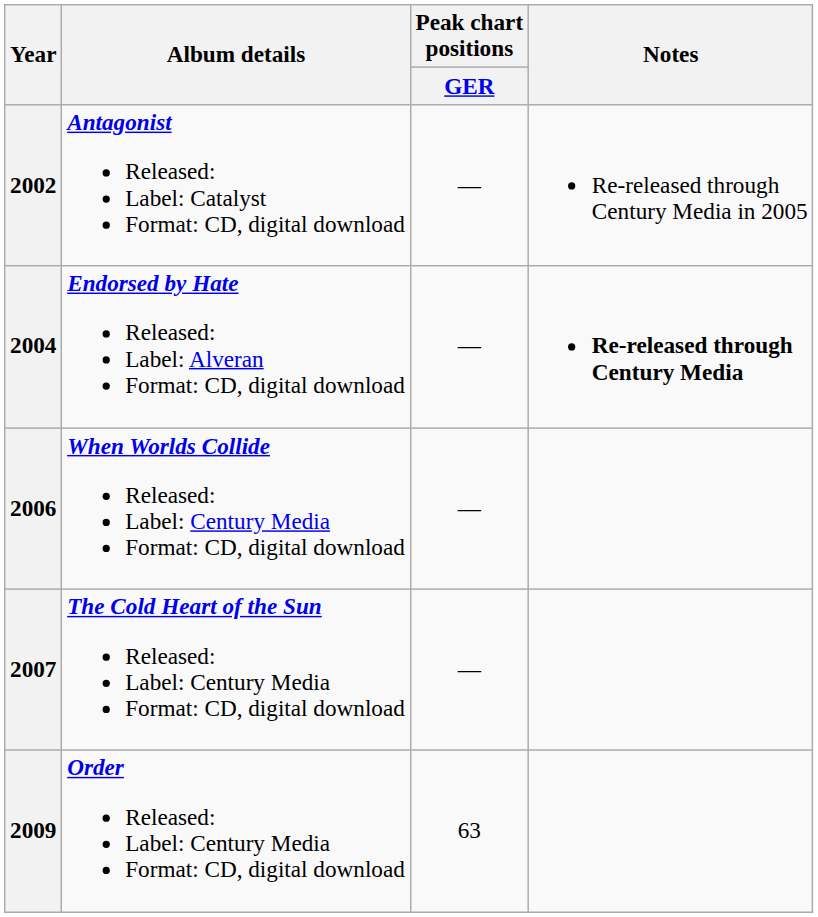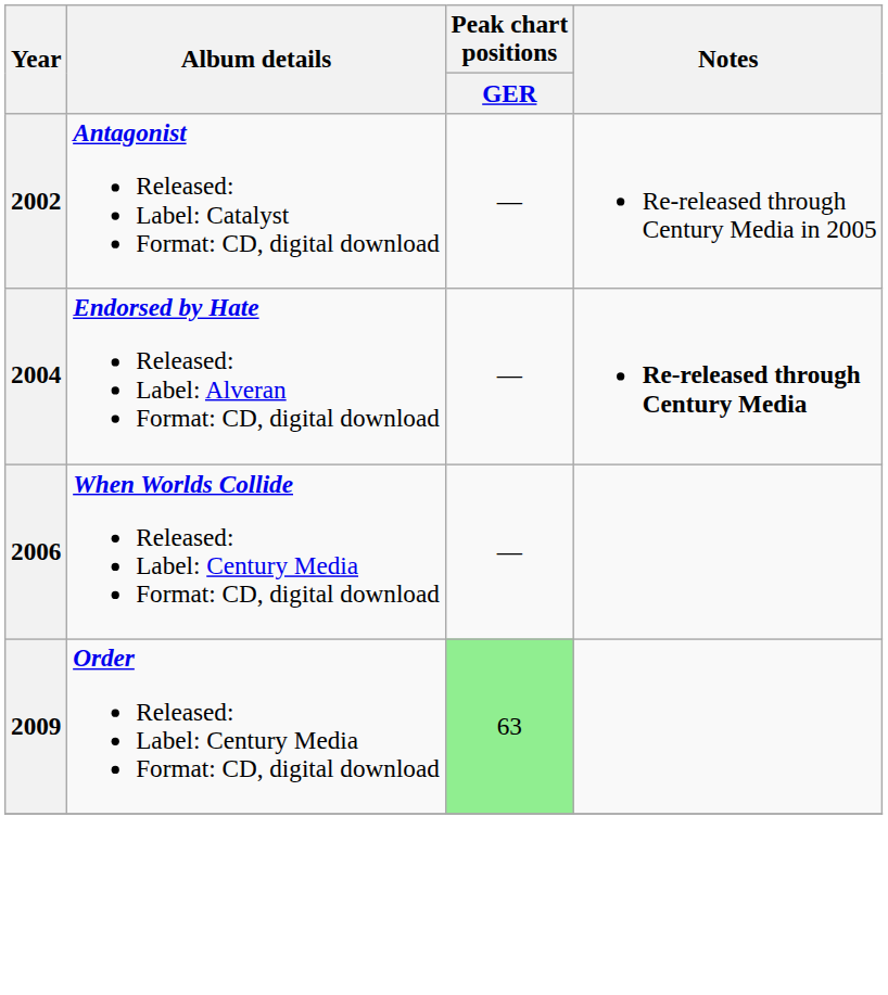- row: 2007 | The Cold Heart of the Sun Released: Label: Century Media Format: CD, digital download | —
2009 | Peak chart positions / GER: no background -> lightgreen background
